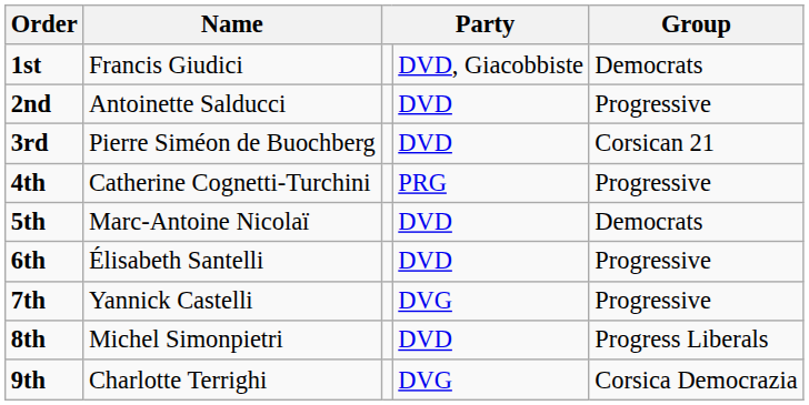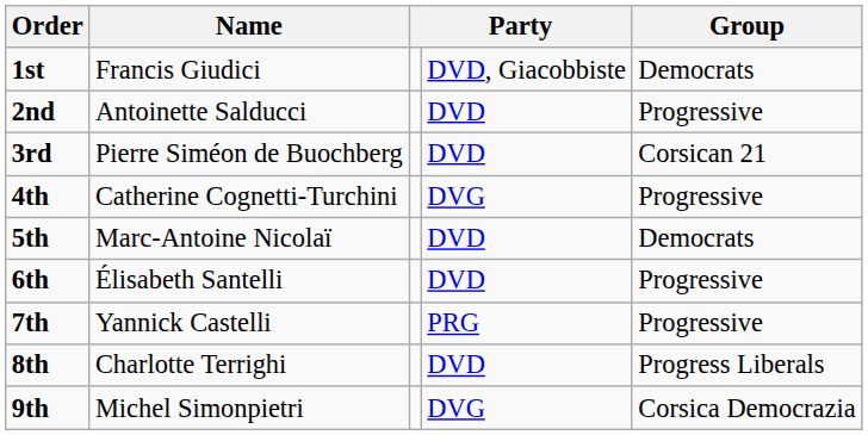4th | column 4: PRG -> DVG
7th | column 4: DVG -> PRG
8th | Name: Michel Simonpietri -> Charlotte Terrighi
9th | Name: Charlotte Terrighi -> Michel Simonpietri
